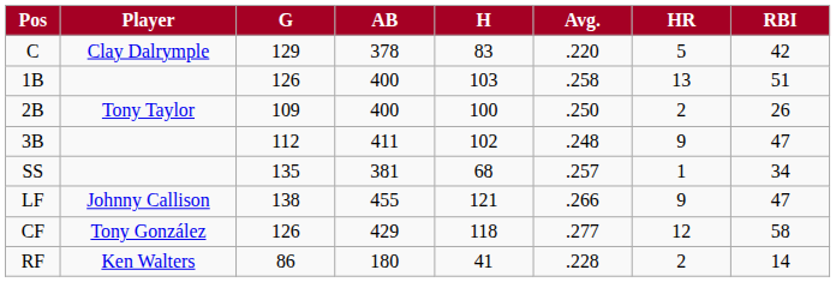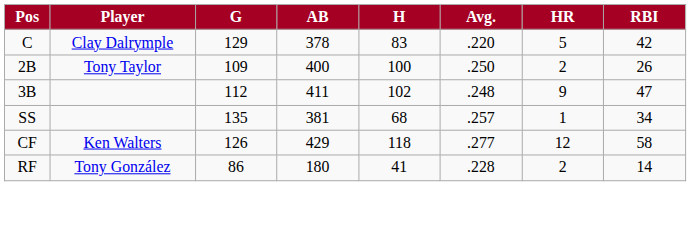- row: 1B | 126 | 400 | 103 | .258 | 13 | 51
- row: LF | Johnny Callison | 138 | 455 | 121 | .266 | 9 | 47
CF | Player: Tony González -> Ken Walters
RF | Player: Ken Walters -> Tony González
